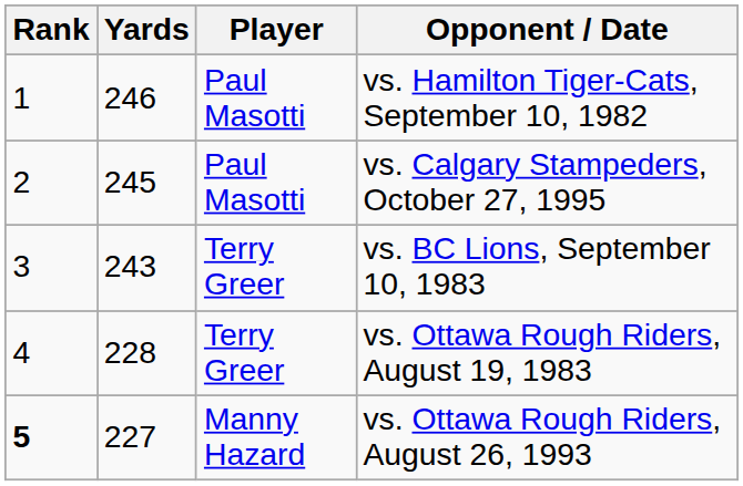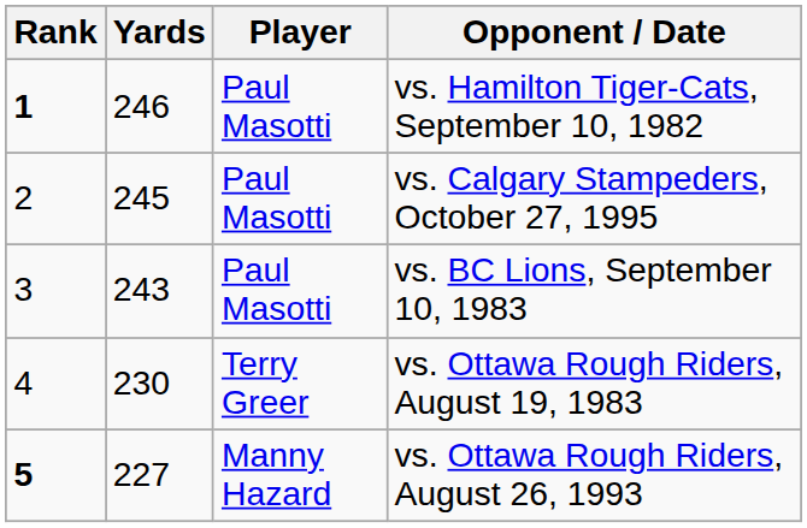vs. Hamilton Tiger-Cats, September 10, 1982 | Rank: normal -> bold
vs. BC Lions, September 10, 1983 | Player: Terry Greer -> Paul Masotti
vs. Ottawa Rough Riders, August 19, 1983 | Yards: 228 -> 230
